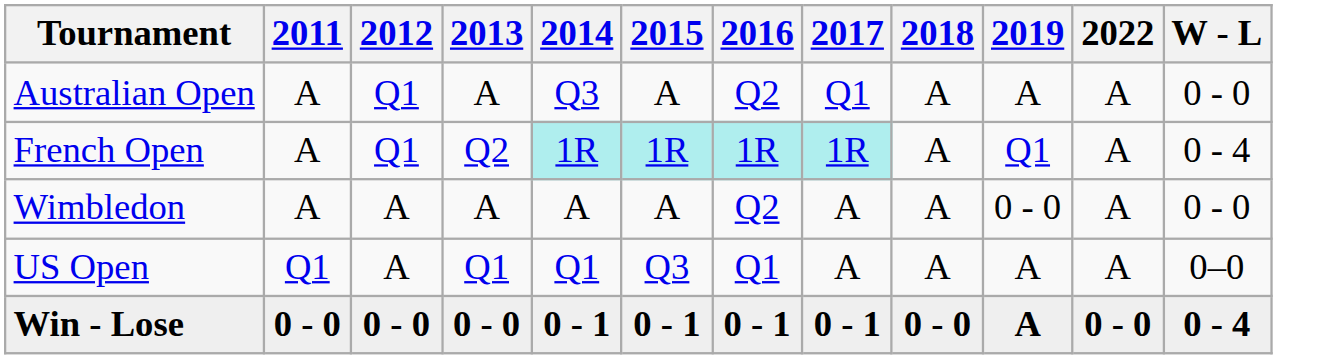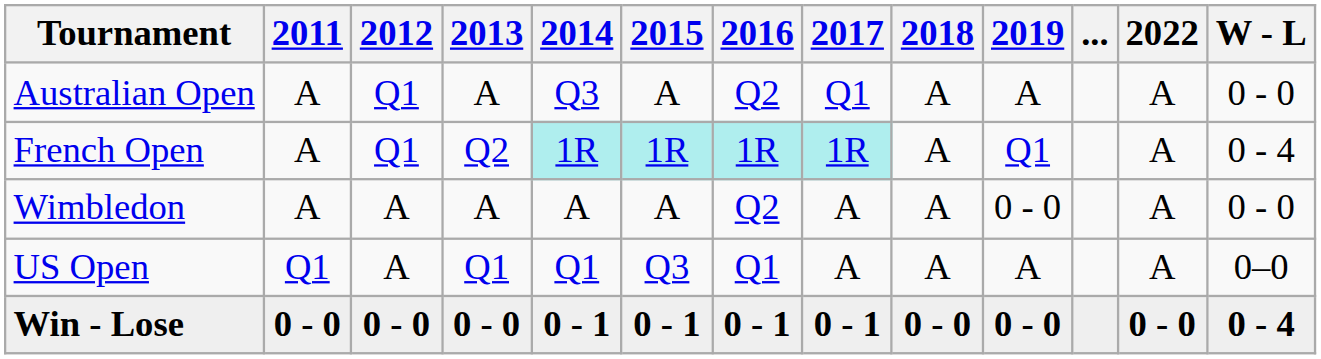+ column: ...
Win - Lose | 2019: A -> 0 - 0
